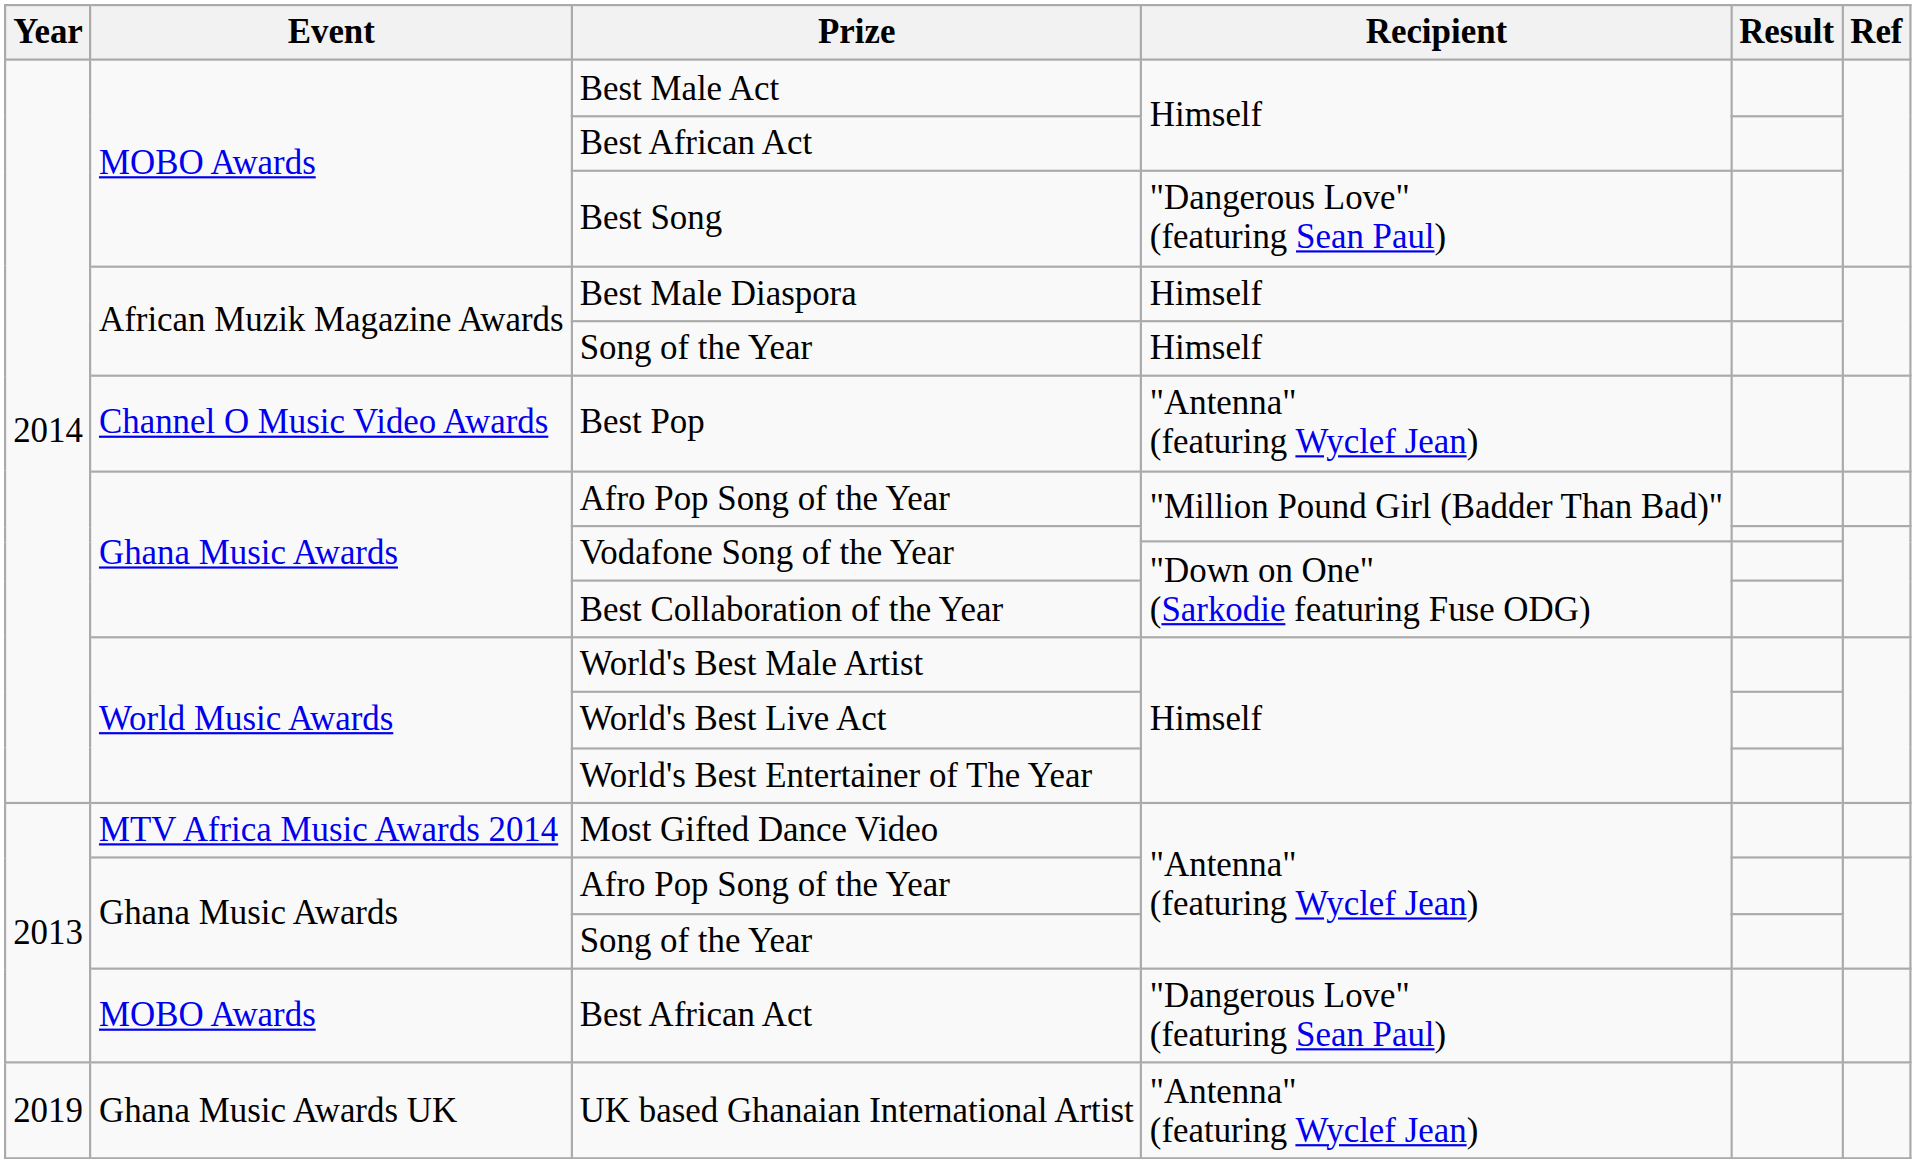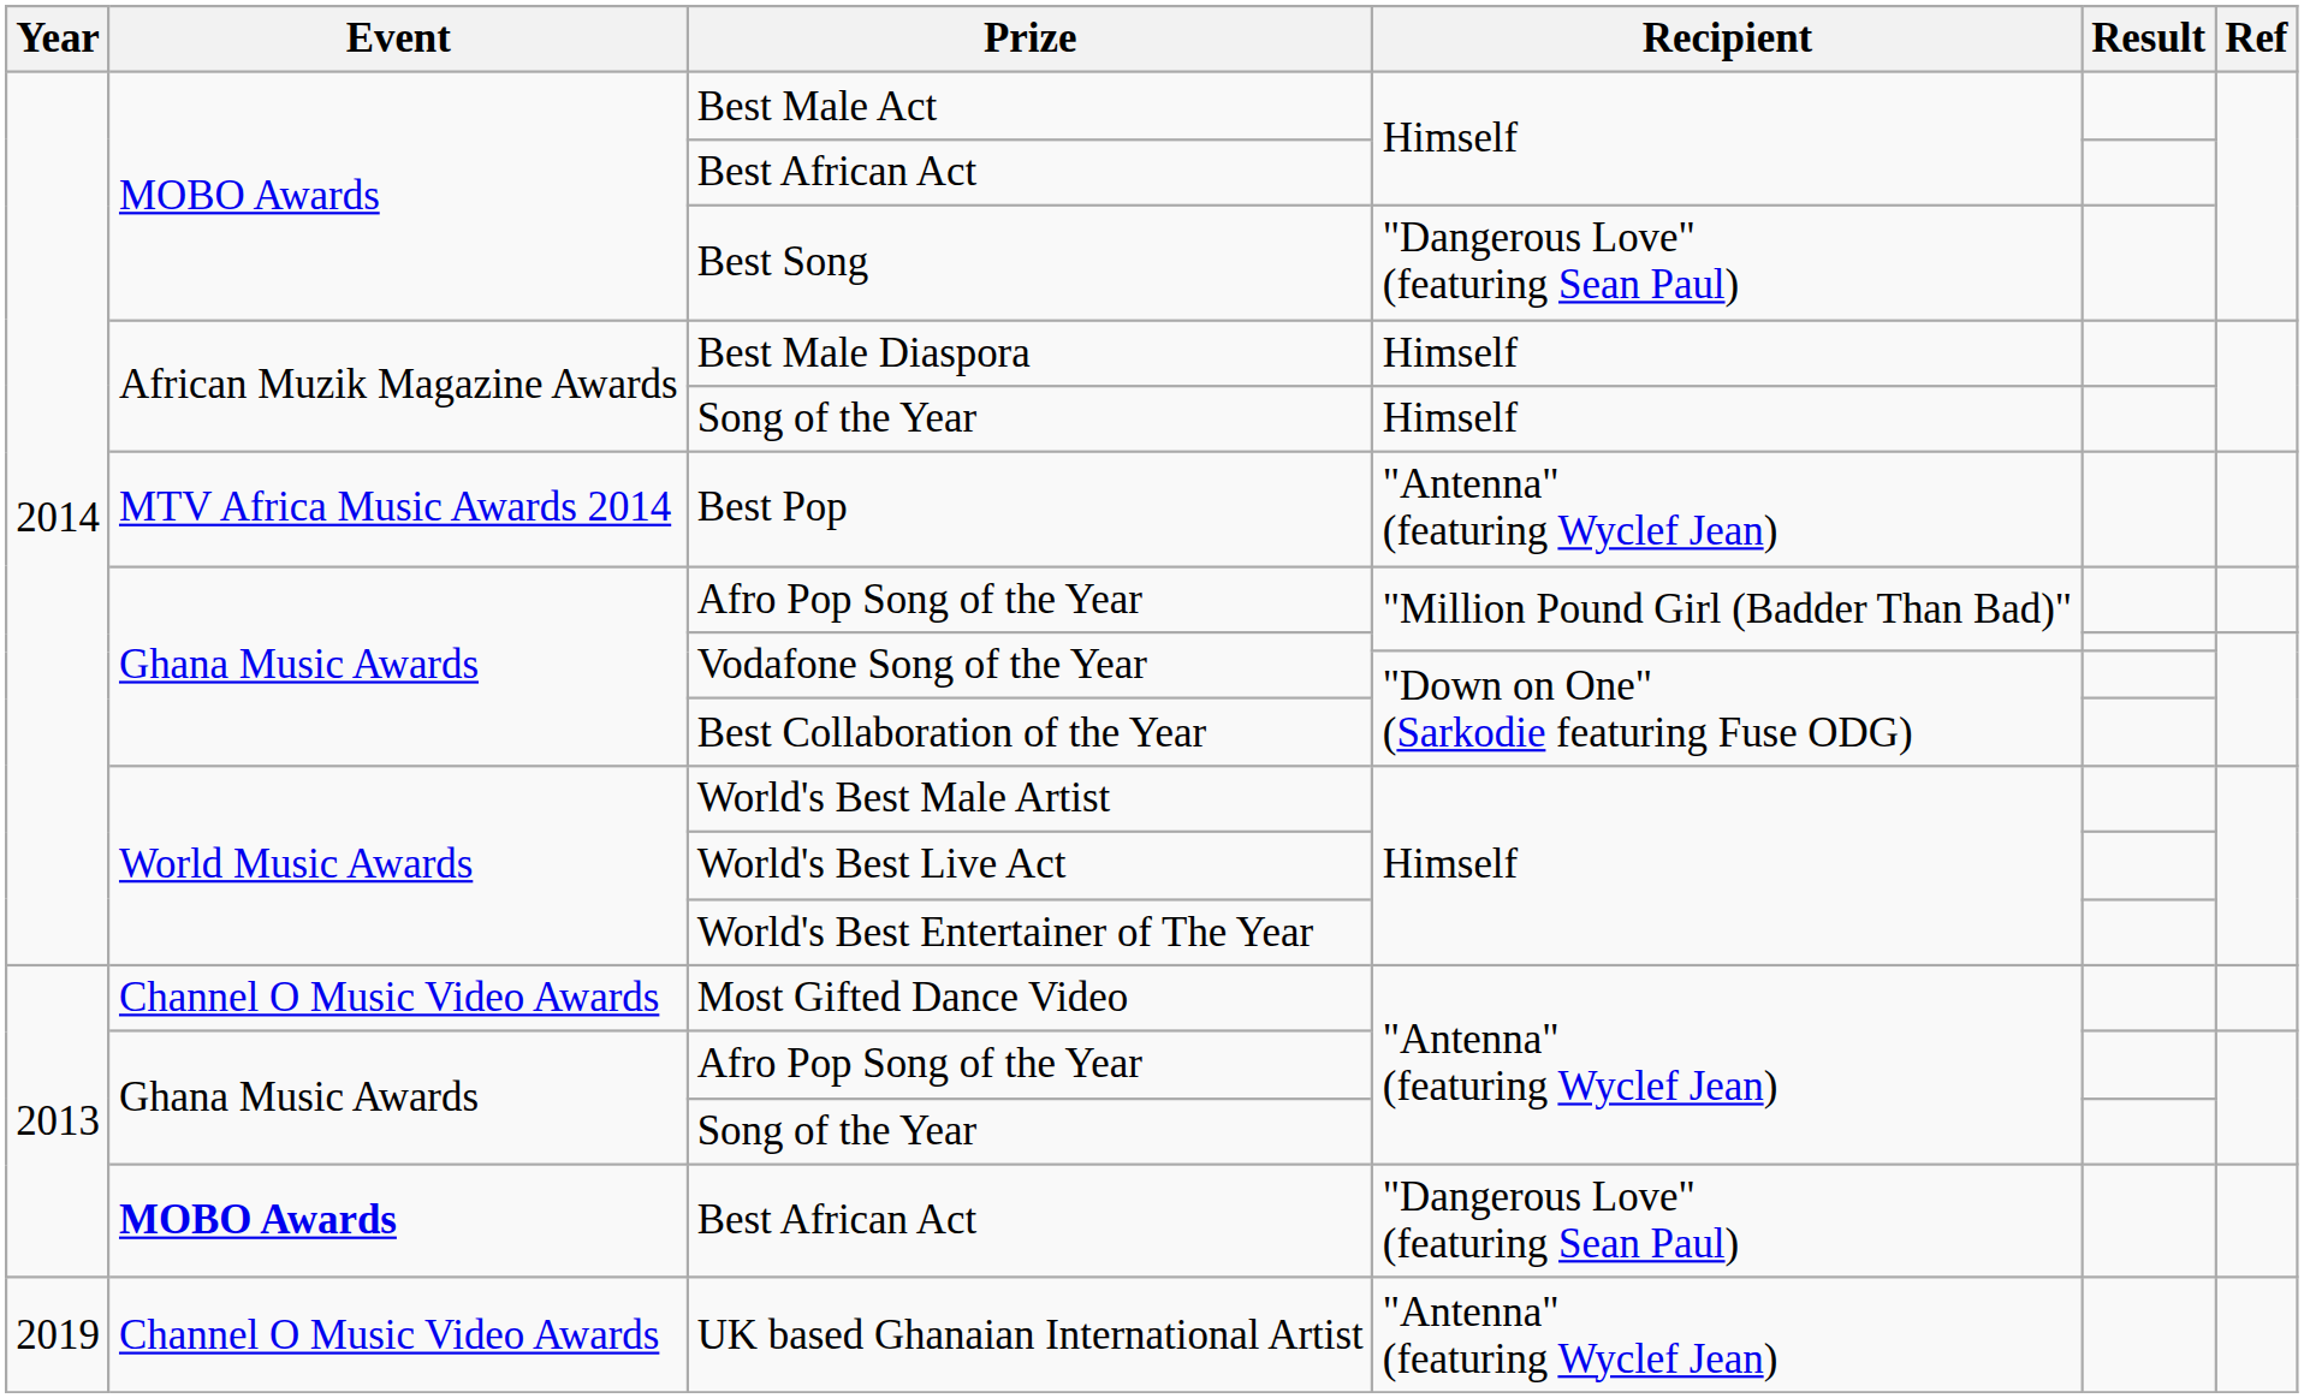Best Pop | Event: Channel O Music Video Awards -> MTV Africa Music Awards 2014
Most Gifted Dance Video | Event: MTV Africa Music Awards 2014 -> Channel O Music Video Awards
2013 / Best African Act | Event: normal -> bold
UK based Ghanaian International Artist | Event: Ghana Music Awards UK -> Channel O Music Video Awards
